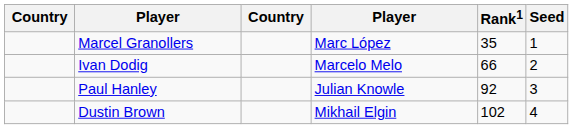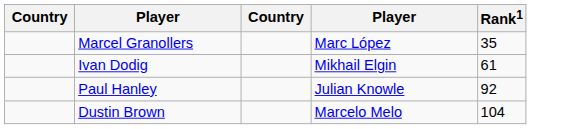- column: Seed | 1 | 2 | 3 | 4
Ivan Dodig | column 4: Marcelo Melo -> Mikhail Elgin
Ivan Dodig | Rank1: 66 -> 61
Dustin Brown | column 4: Mikhail Elgin -> Marcelo Melo
Dustin Brown | Rank1: 102 -> 104
